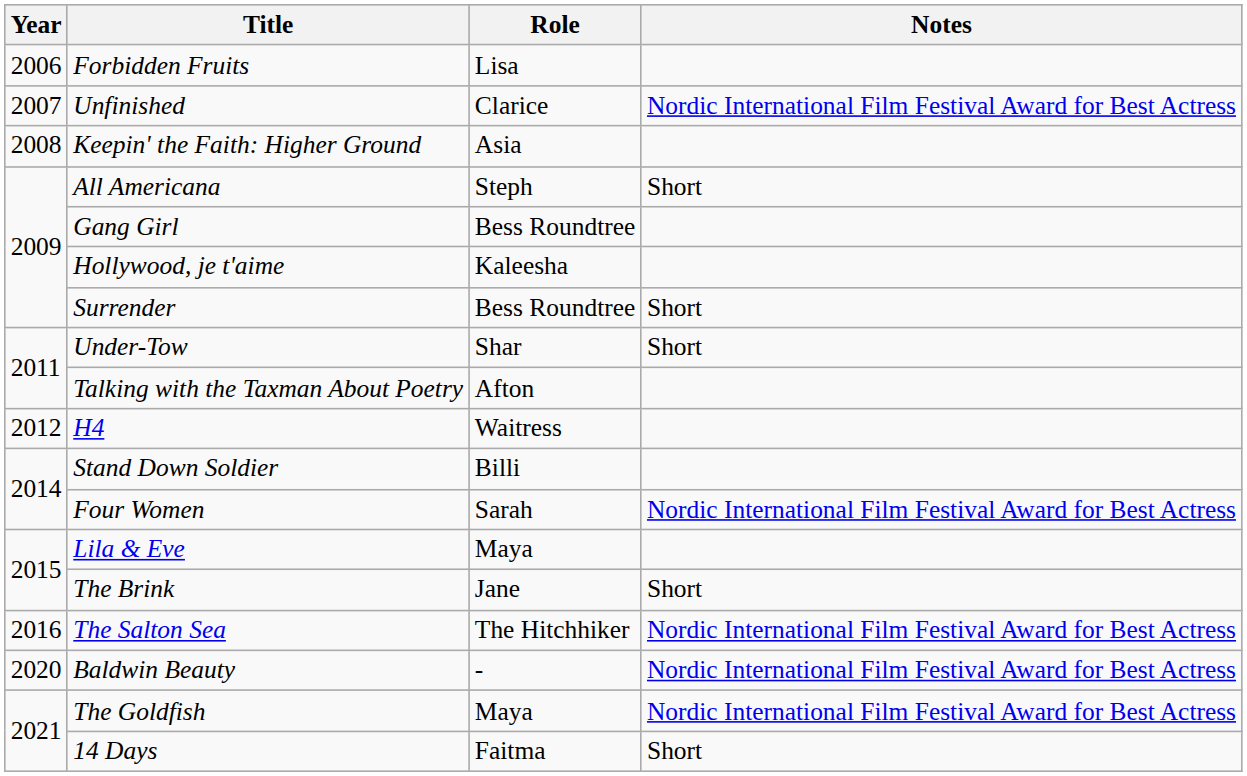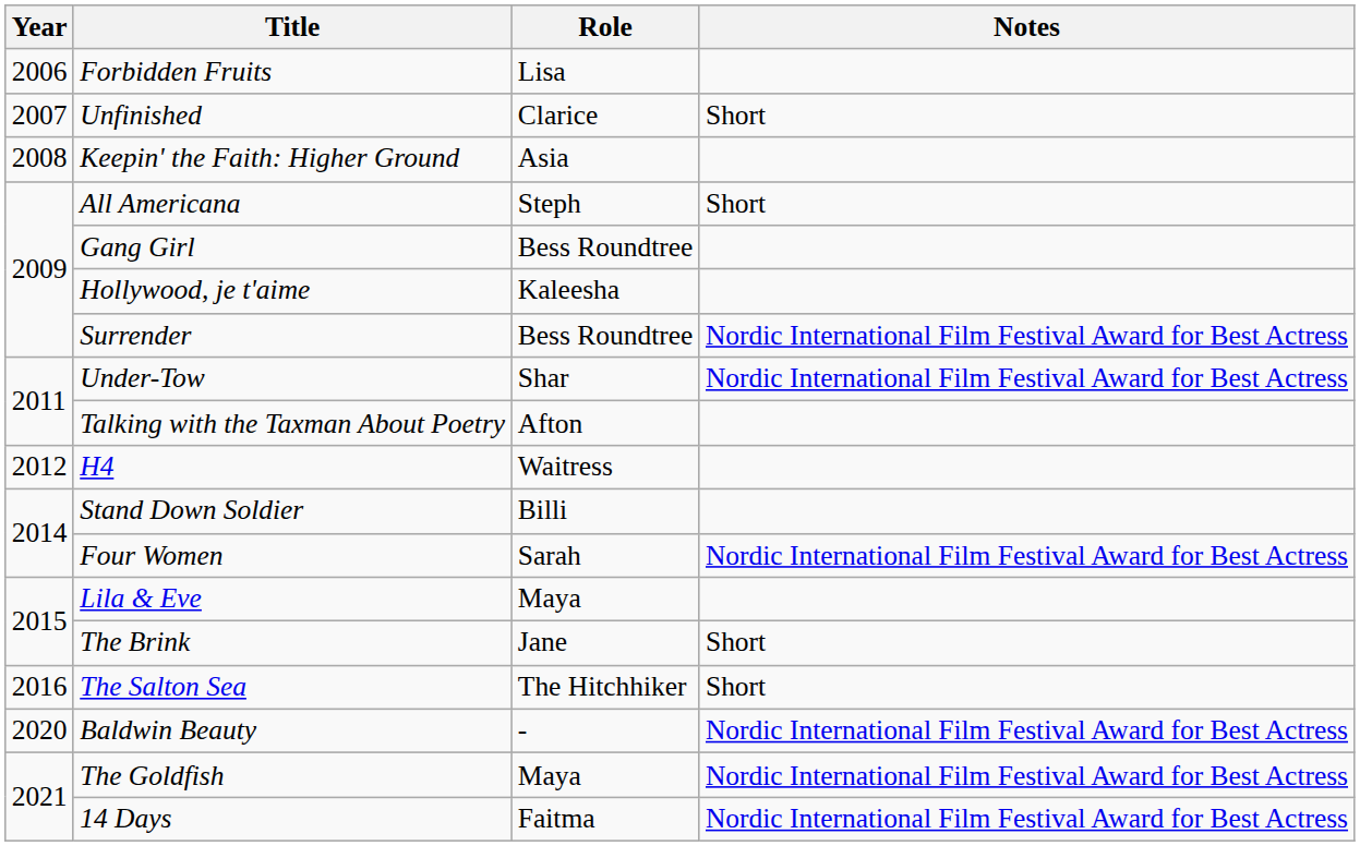Unfinished | Notes: Nordic International Film Festival Award for Best Actress -> Short
Surrender | Notes: Short -> Nordic International Film Festival Award for Best Actress
Under-Tow | Notes: Short -> Nordic International Film Festival Award for Best Actress
The Salton Sea | Notes: Nordic International Film Festival Award for Best Actress -> Short
14 Days | Notes: Short -> Nordic International Film Festival Award for Best Actress
